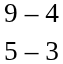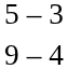rows swapped: 5 – 3 <-> 9 – 4
